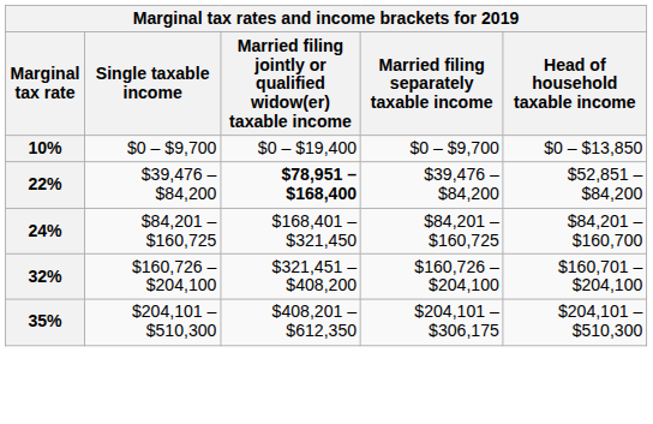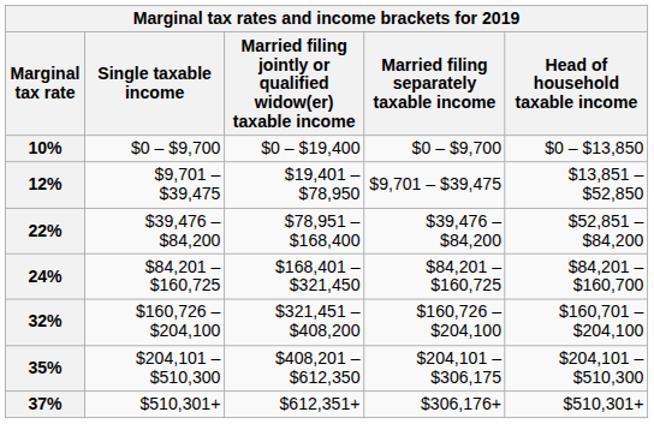+ row: 12% | $9,701 – $39,475 | $19,401 – $78,950 | $9,701 – $39,475 | $13,851 – $52,850
22% | Married filing jointly or qualified widow(er) taxable income: bold -> normal
+ row: 37% | $510,301+ | $612,351+ | $306,176+ | $510,301+
